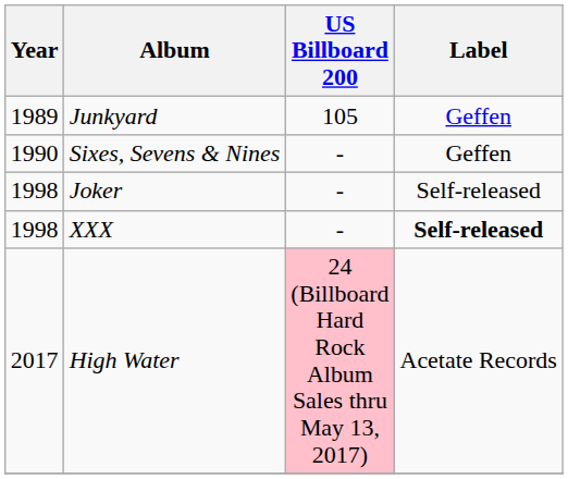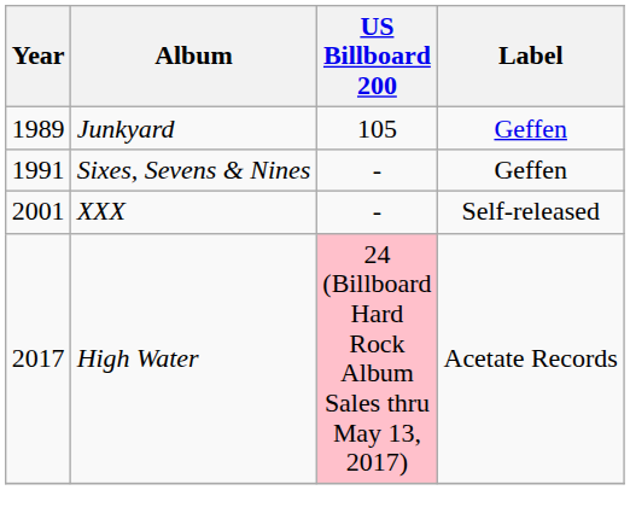Sixes, Sevens & Nines | Year: 1990 -> 1991
- row: 1998 | Joker | - | Self-released
XXX | Year: 1998 -> 2001
XXX | Label: bold -> normal
